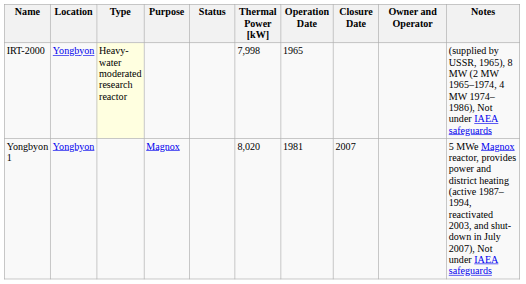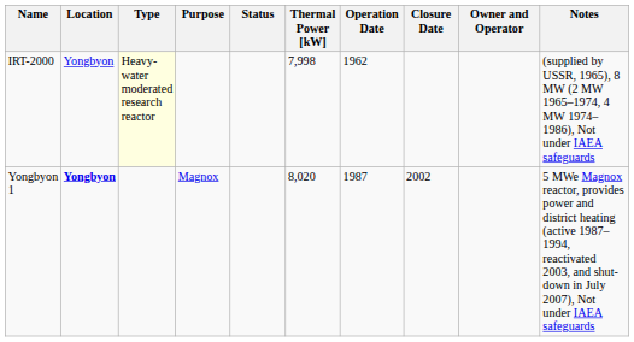IRT-2000 | Operation Date: 1965 -> 1962
Yongbyon 1 | Location: normal -> bold
Yongbyon 1 | Operation Date: 1981 -> 1987
Yongbyon 1 | Closure Date: 2007 -> 2002
